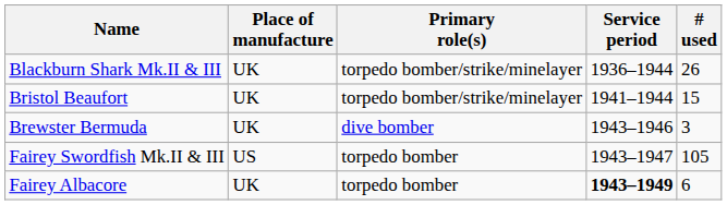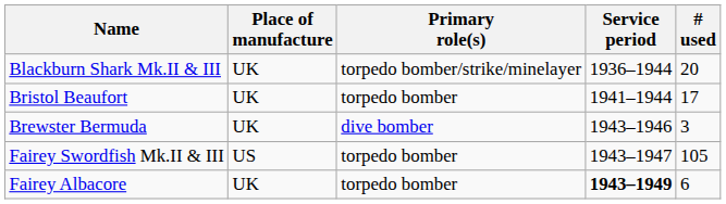Blackburn Shark Mk.II & III | # used: 26 -> 20
Bristol Beaufort | Primary role(s): torpedo bomber/strike/minelayer -> torpedo bomber
Bristol Beaufort | # used: 15 -> 17
